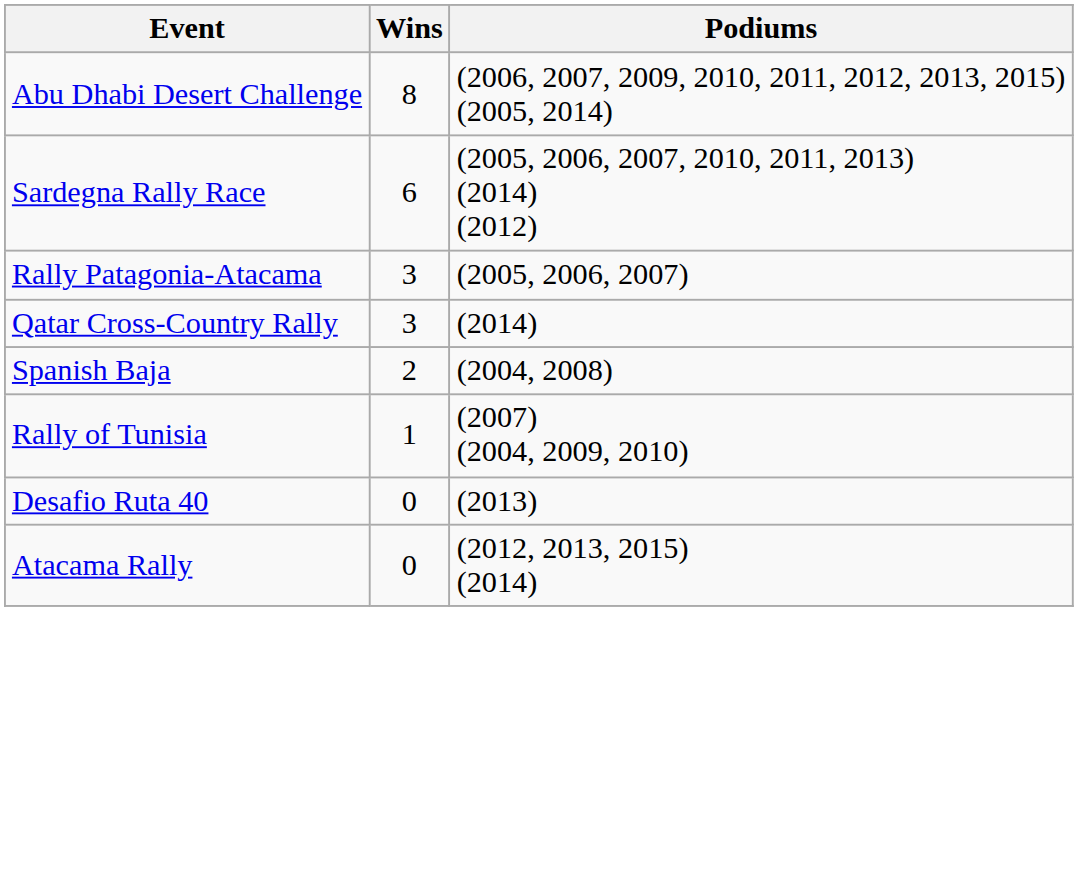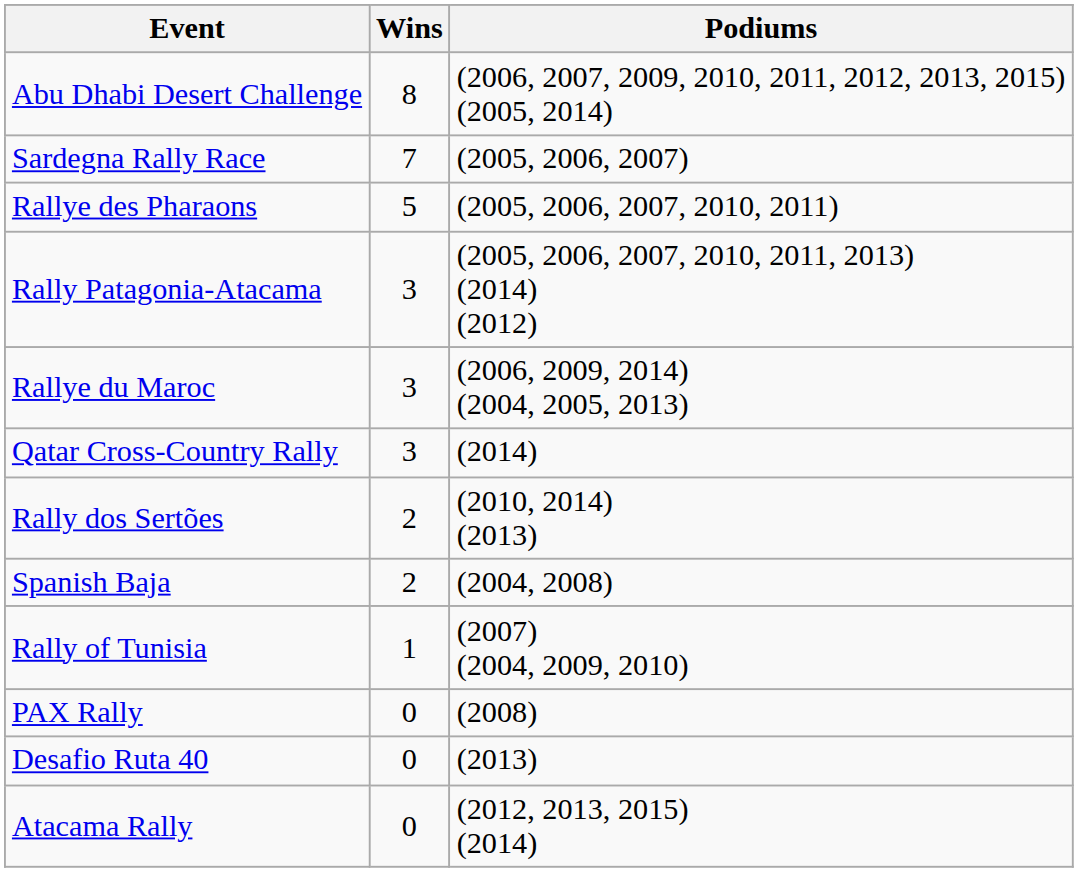Sardegna Rally Race | Wins: 6 -> 7
Sardegna Rally Race | Podiums: (2005, 2006, 2007, 2010, 2011, 2013) (2014) (2012) -> (2005, 2006, 2007)
+ row: Rallye des Pharaons | 5 | (2005, 2006, 2007, 2010, 2011)
Rally Patagonia-Atacama | Podiums: (2005, 2006, 2007) -> (2005, 2006, 2007, 2010, 2011, 2013) (2014) (2012)
+ row: Rallye du Maroc | 3 | (2006, 2009, 2014) (2004, 2005, 2013)
+ row: Rally dos Sertões | 2 | (2010, 2014) (2013)
+ row: PAX Rally | 0 | (2008)
